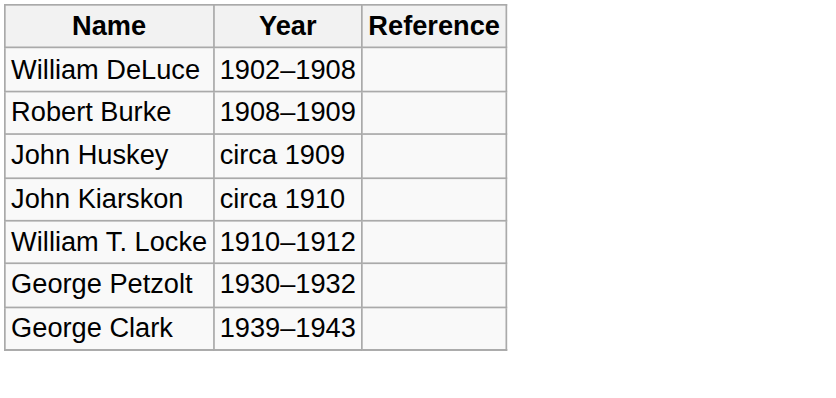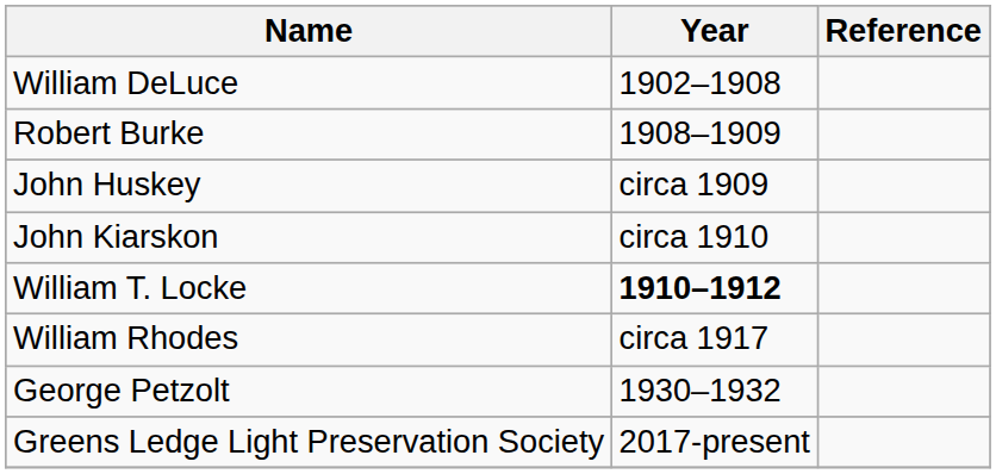William T. Locke | Year: normal -> bold
+ row: William Rhodes | circa 1917
- row: George Clark | 1939–1943
+ row: Greens Ledge Light Preservation Society | 2017-present
